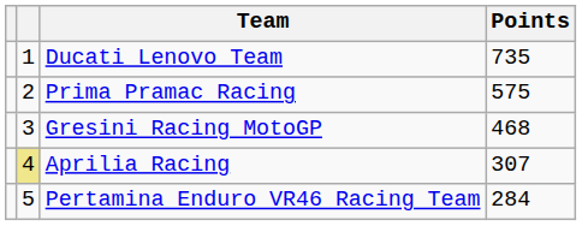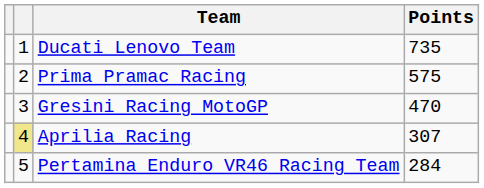Gresini Racing MotoGP | Points: 468 -> 470
